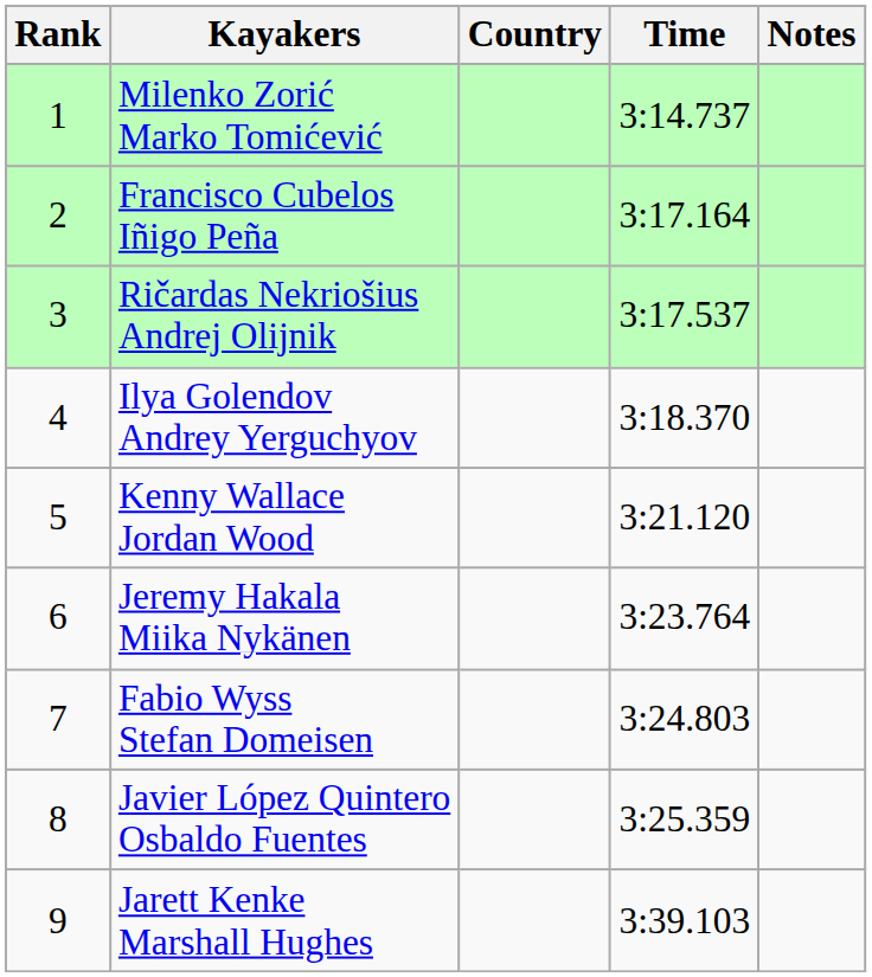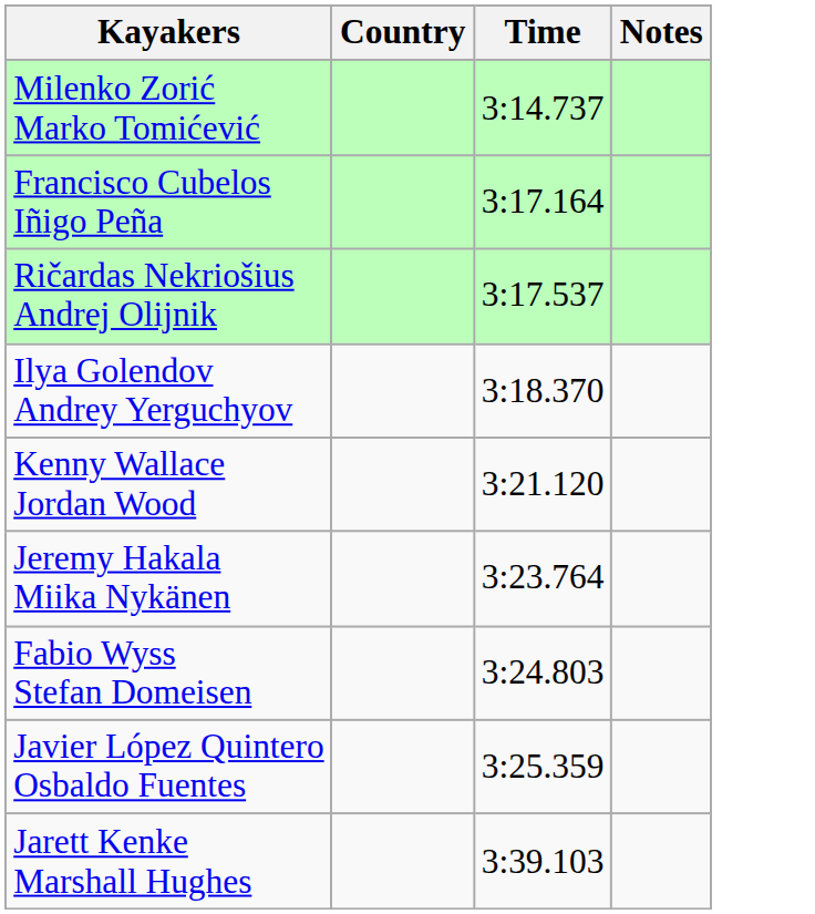- column: Rank | 1 | 2 | 3 | 4 | 5 | 6 | 7 | 8 | 9
